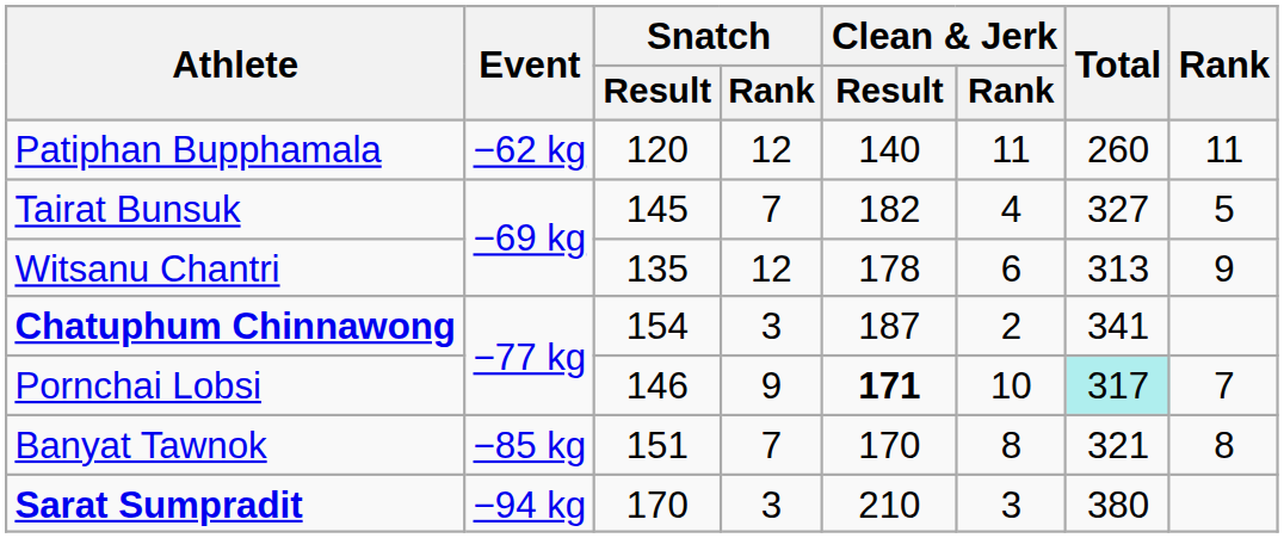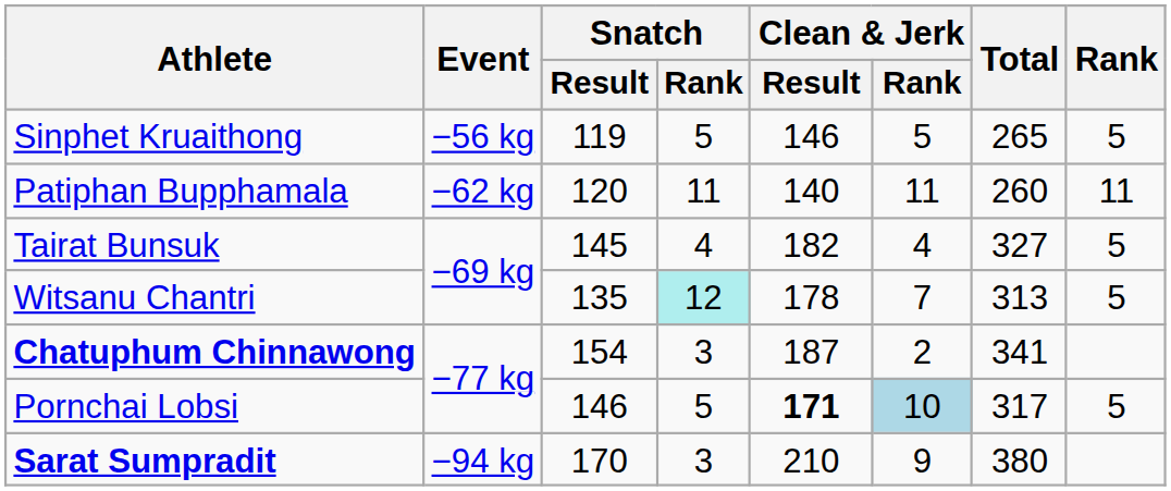+ row: Sinphet Kruaithong | −56 kg | 119 | 5 | 146 | 5 | 265 | 5
Patiphan Bupphamala | Snatch / Rank: 12 -> 11
Tairat Bunsuk | Snatch / Rank: 7 -> 4
Witsanu Chantri | Snatch / Rank: no background -> paleturquoise background
Witsanu Chantri | Clean & Jerk / Rank: 6 -> 7
Witsanu Chantri | Rank: 9 -> 5
Pornchai Lobsi | Snatch / Rank: 9 -> 5
Pornchai Lobsi | Clean & Jerk / Rank: no background -> lightblue background
Pornchai Lobsi | Total: paleturquoise background -> no background
Pornchai Lobsi | Rank: 7 -> 5
- row: Banyat Tawnok | −85 kg | 151 | 7 | 170 | 8 | 321 | 8
Sarat Sumpradit | Clean & Jerk / Rank: 3 -> 9
